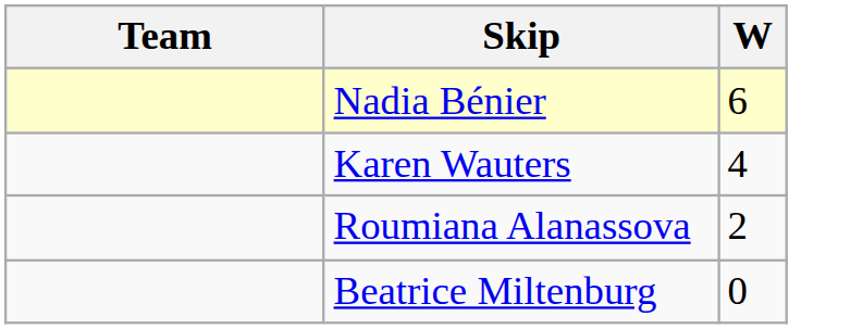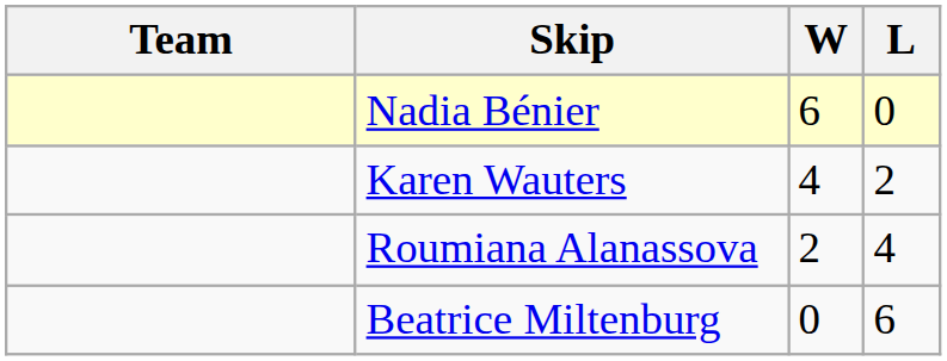+ column: L | 0 | 2 | 4 | 6
